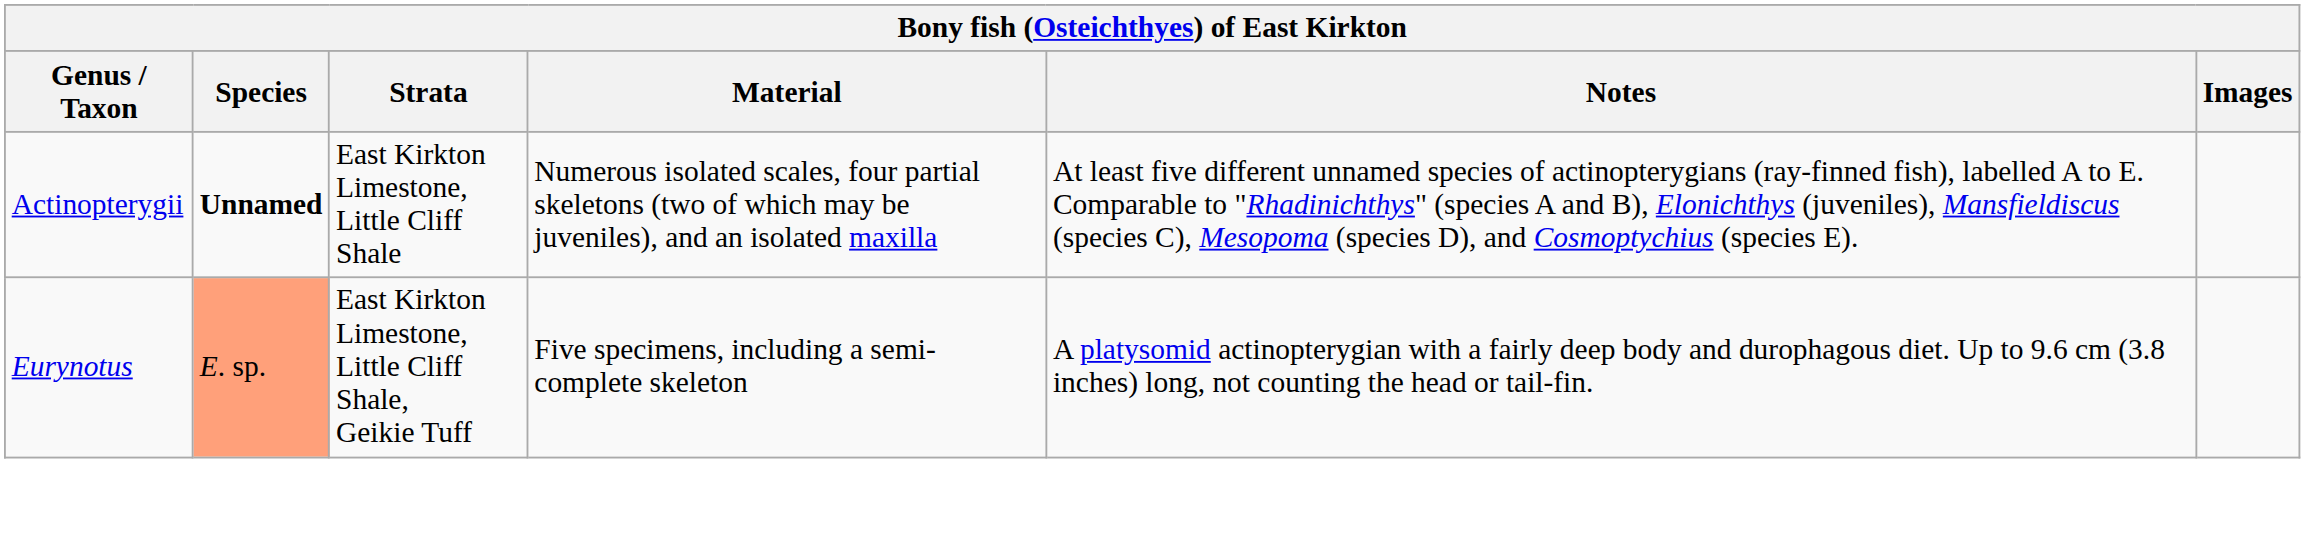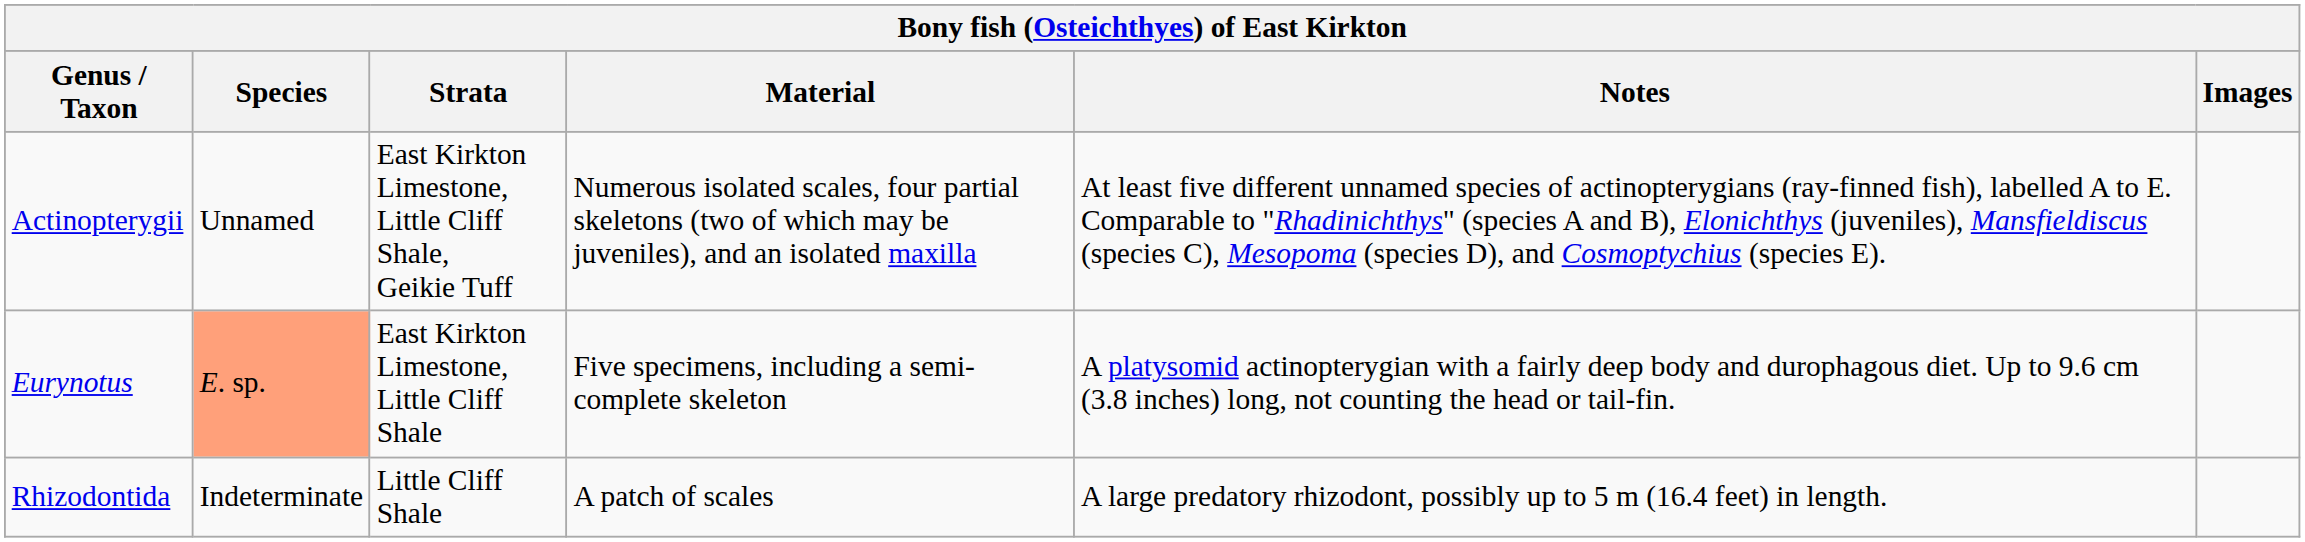Actinopterygii | Species: bold -> normal
Actinopterygii | Strata: East Kirkton Limestone, Little Cliff Shale -> East Kirkton Limestone, Little Cliff Shale, Geikie Tuff
Eurynotus | Strata: East Kirkton Limestone, Little Cliff Shale, Geikie Tuff -> East Kirkton Limestone, Little Cliff Shale
+ row: Rhizodontida | Indeterminate | Little Cliff Shale | A patch of scales | A large predatory rhizodont, possibly up to 5 m (16.4 feet) in length.
